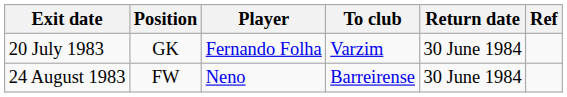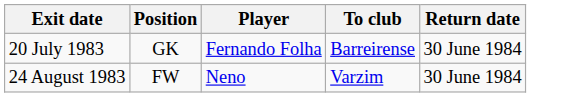- column: Ref
20 July 1983 | To club: Varzim -> Barreirense
24 August 1983 | To club: Barreirense -> Varzim
